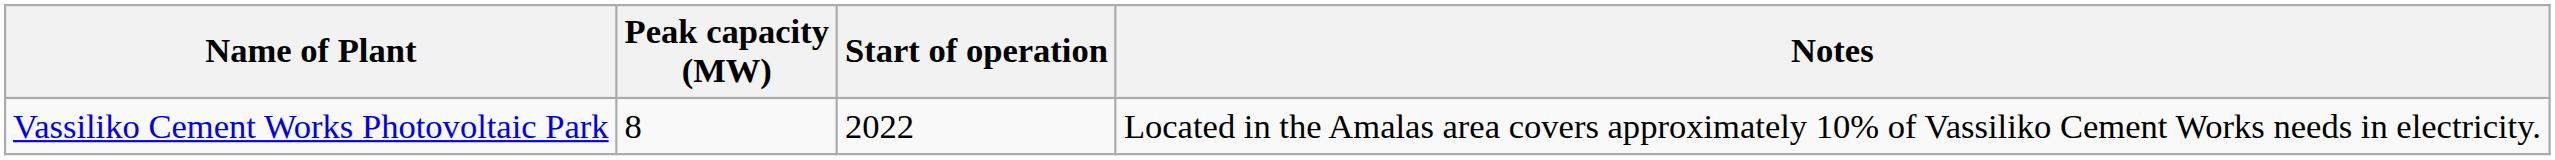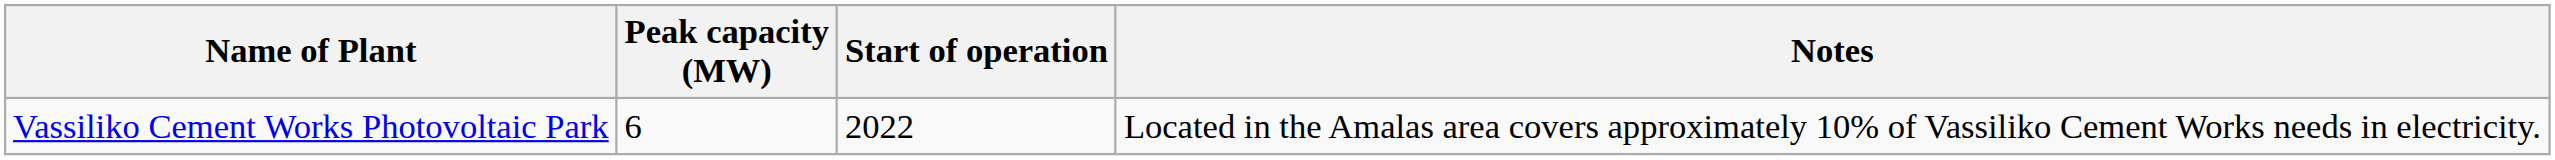Vassiliko Cement Works Photovoltaic Park | Peak capacity (MW): 8 -> 6
